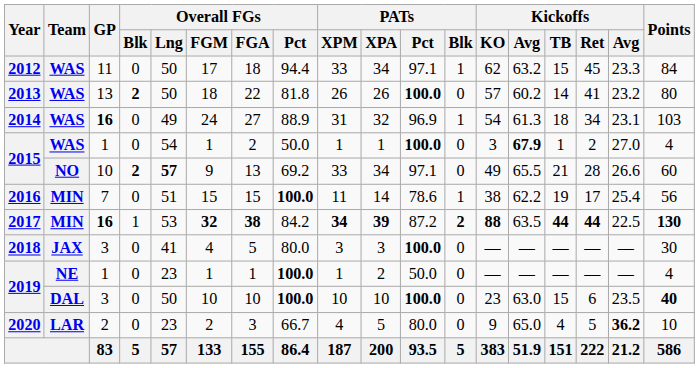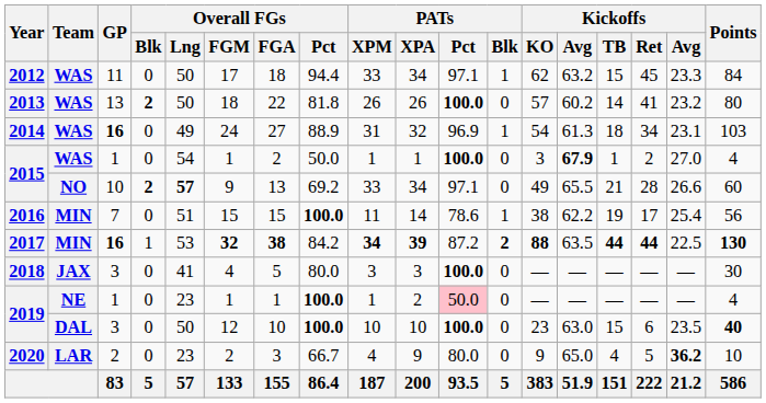2019 / 1 | PATs / Pct: no background -> pink background
2019 / 3 | Overall FGs / FGM: 10 -> 12
2020 | PATs / XPA: 5 -> 9
